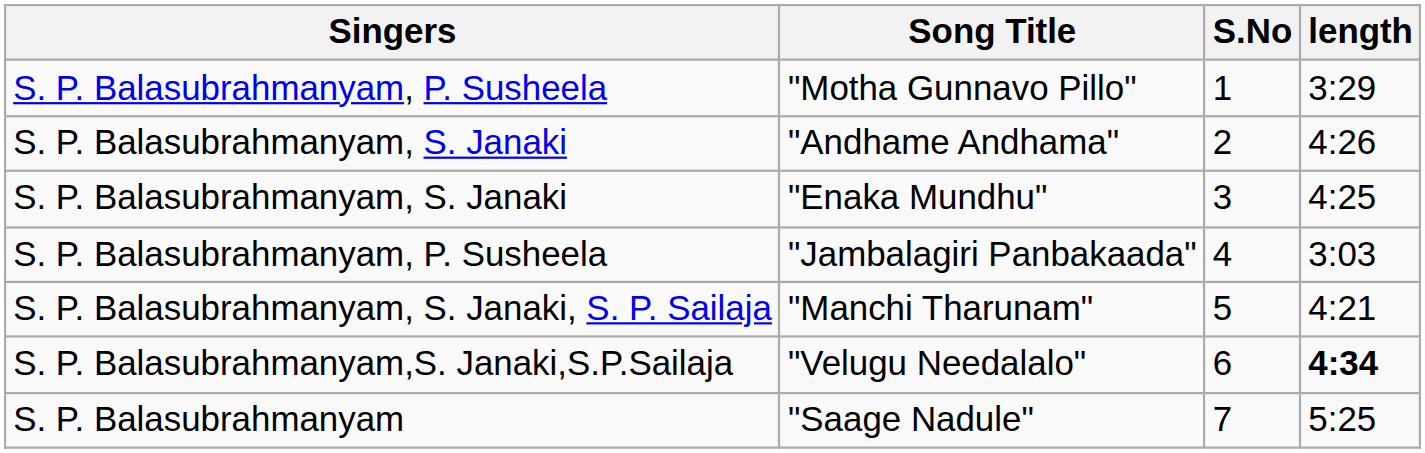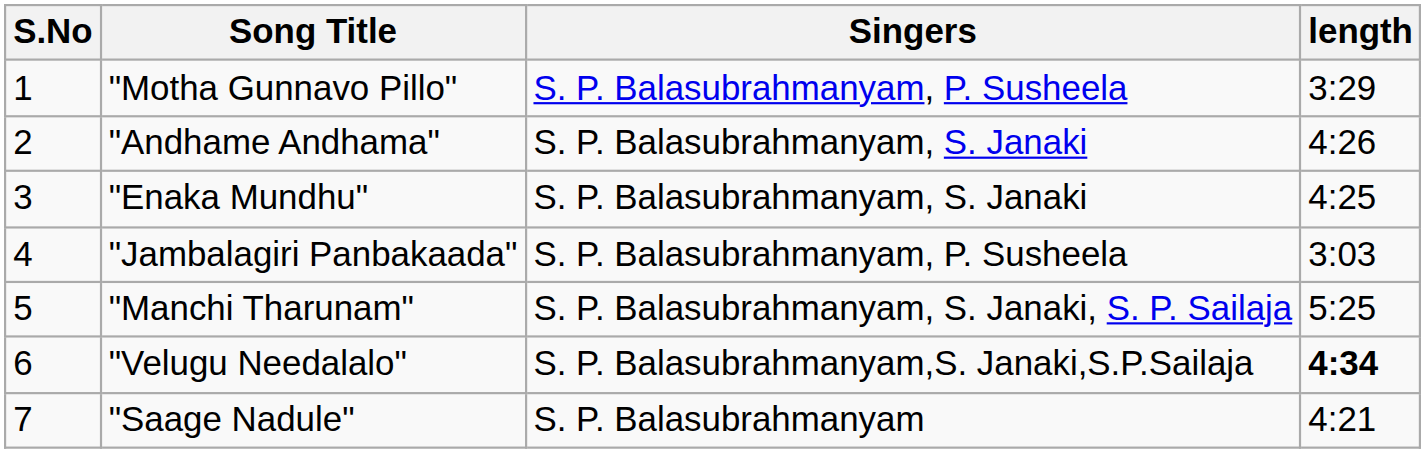columns swapped: S.No <-> Singers
"Manchi Tharunam" | length: 4:21 -> 5:25
"Saage Nadule" | length: 5:25 -> 4:21
